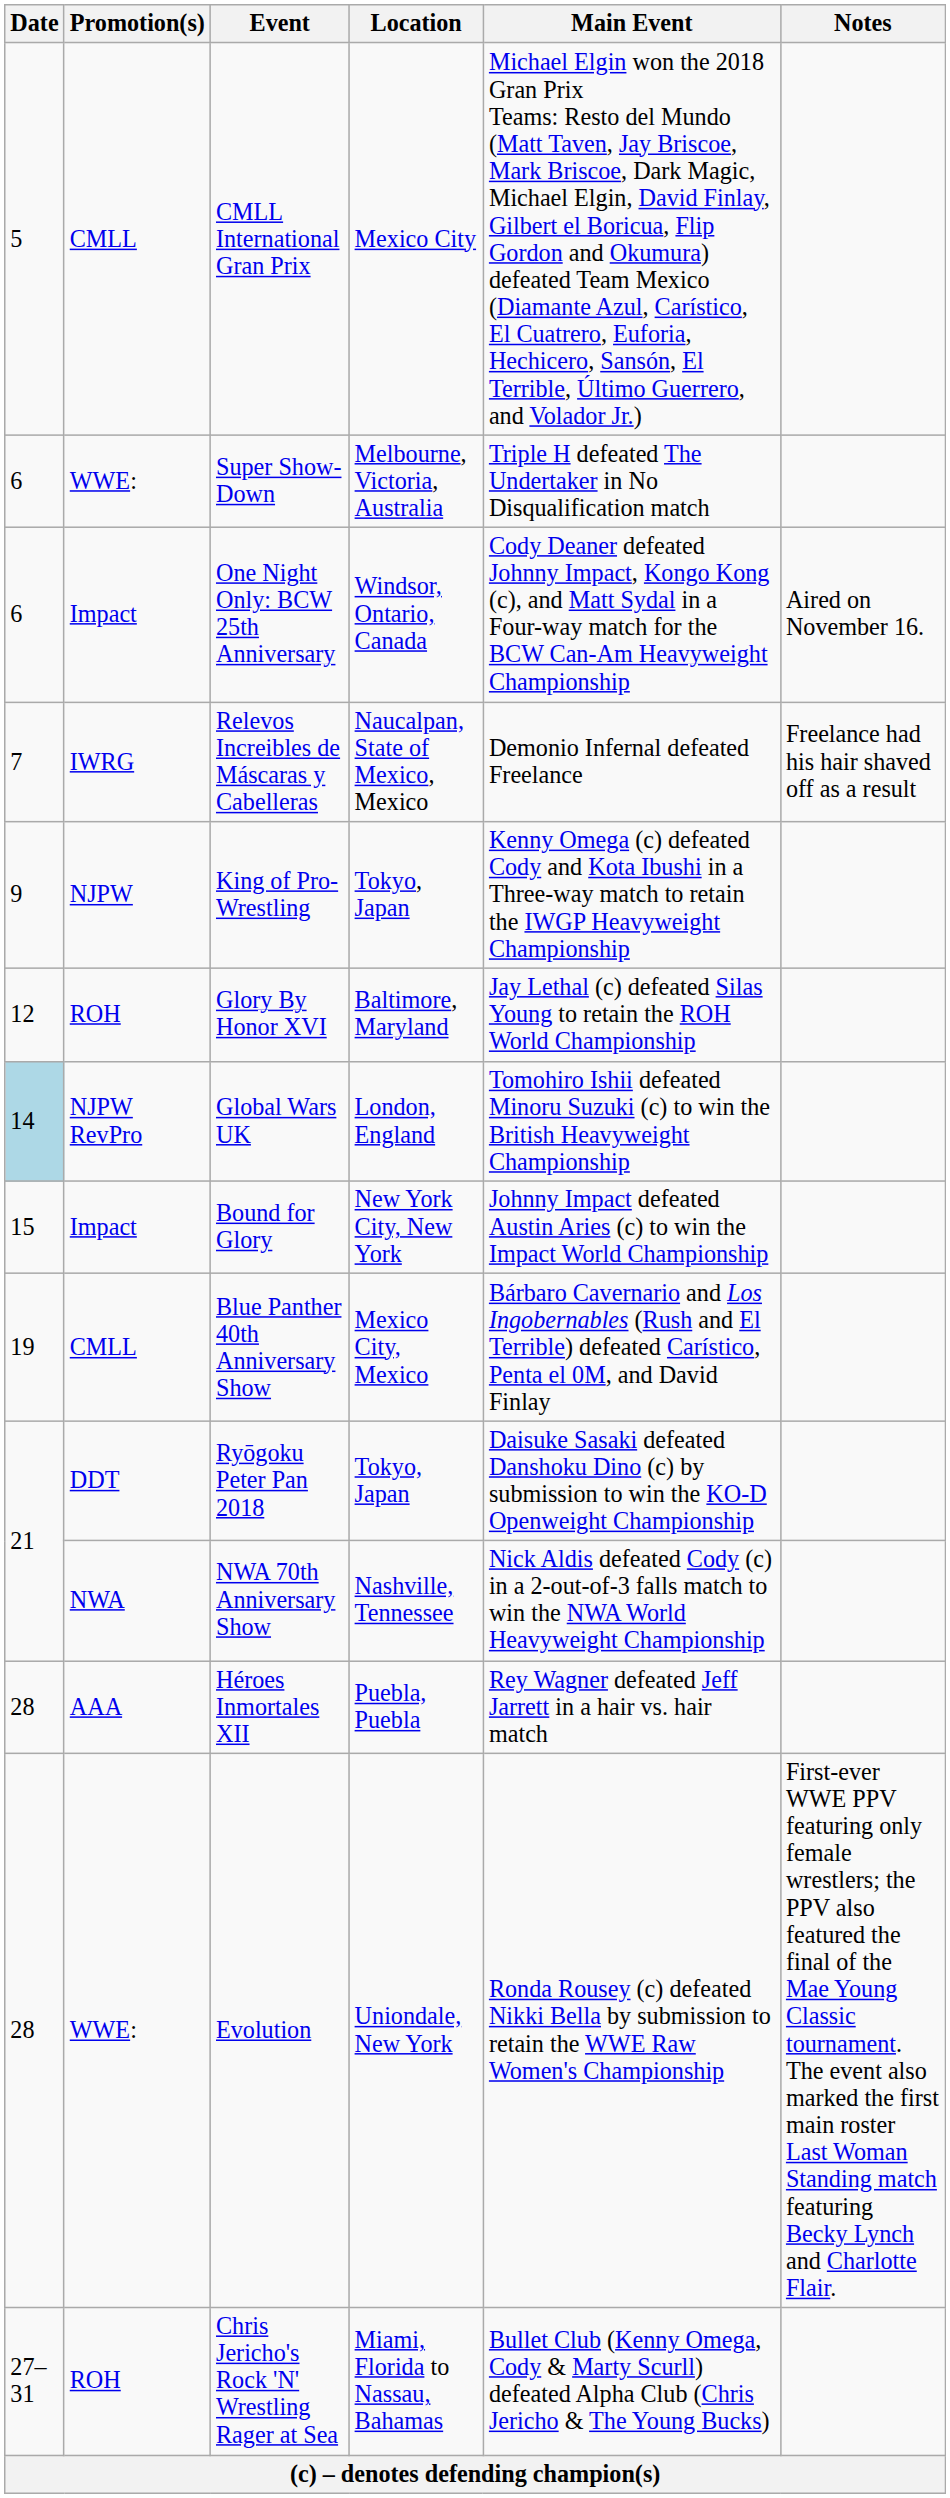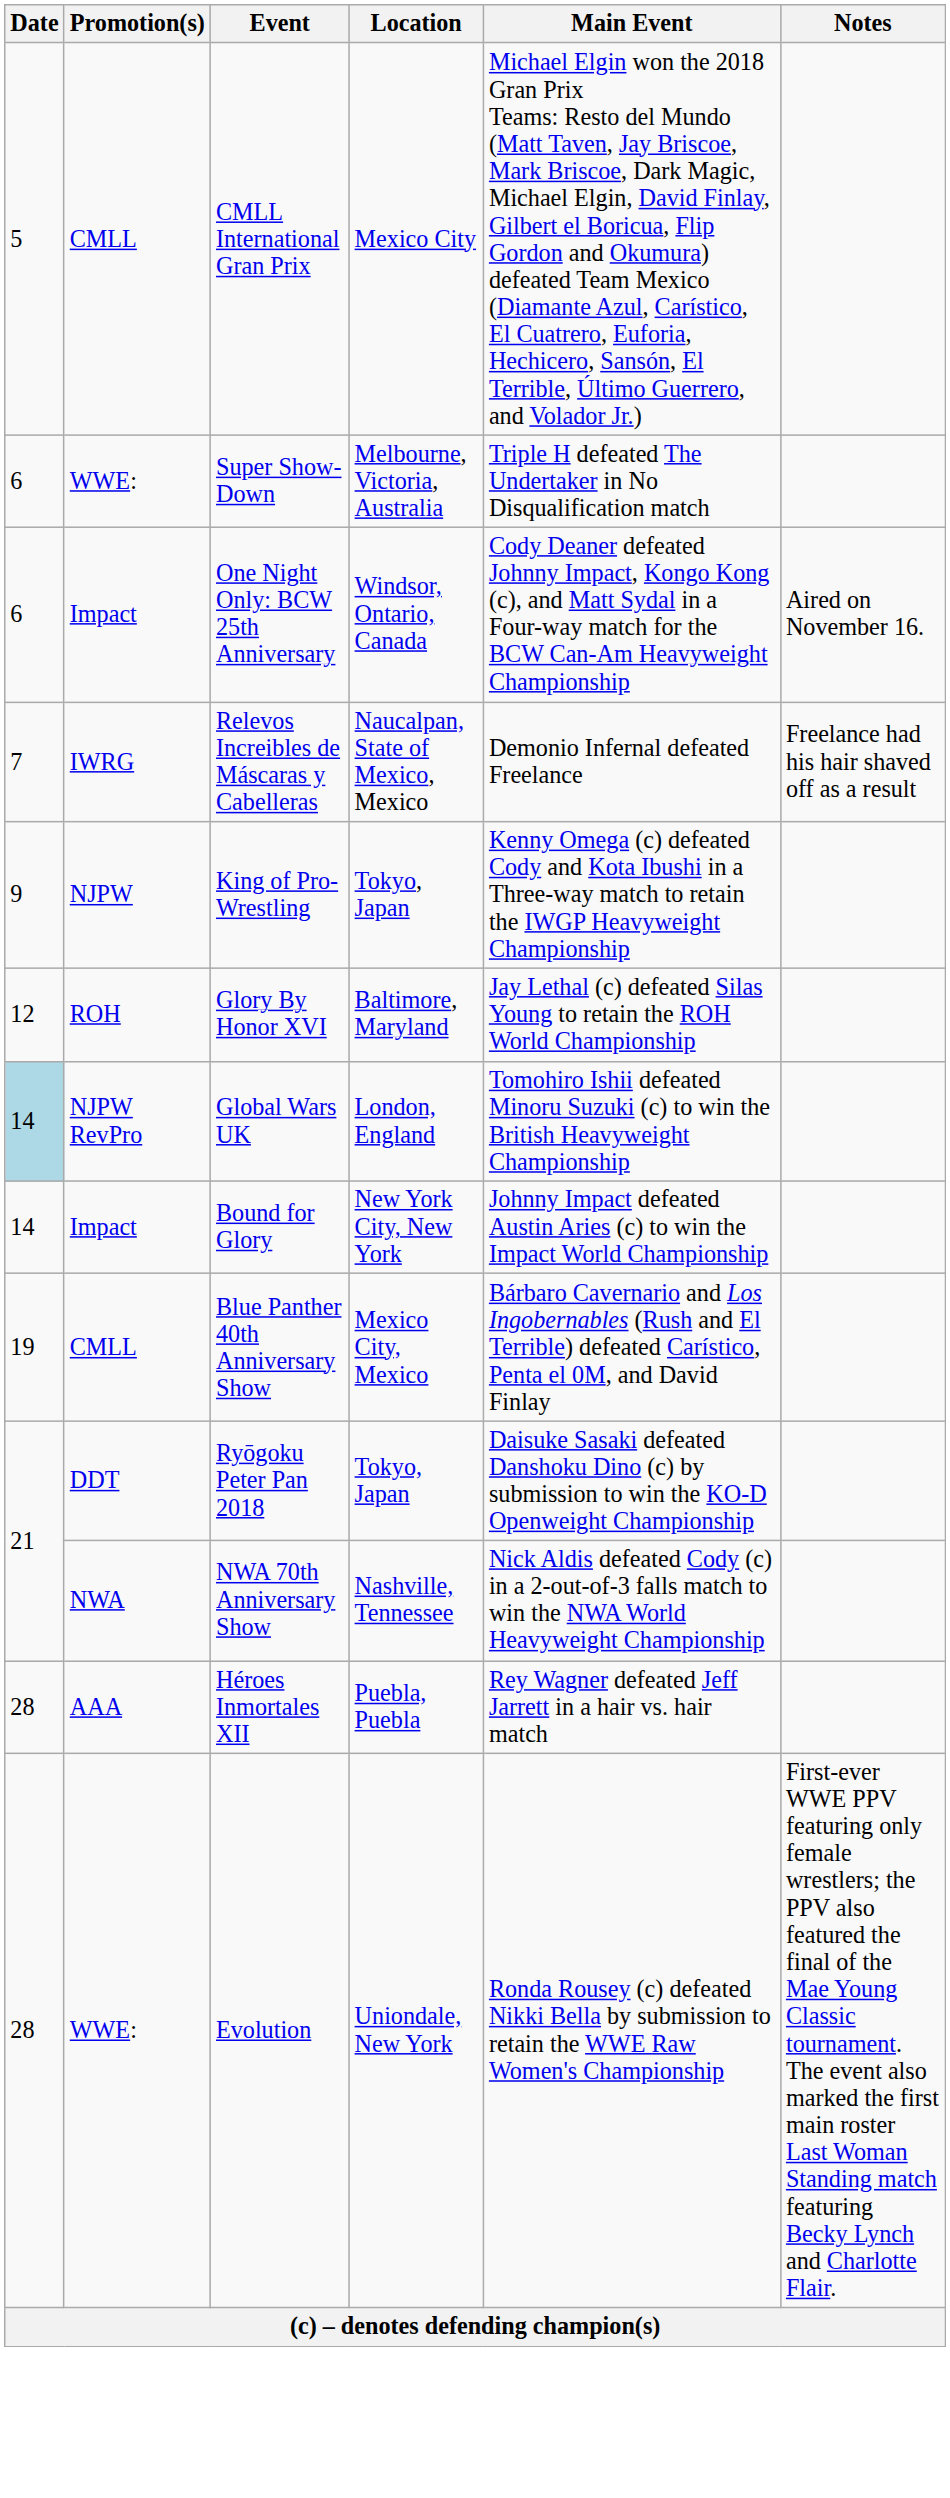Bound for Glory | Date: 15 -> 14
- row: 27–31 | ROH | Chris Jericho's Rock 'N' Wrestling Rager at Sea | Miami, Florida to Nassau, Bahamas | Bullet Club (Kenny Omega, Cody & Marty Scurll) defeated Alpha Club (Chris Jericho & The Young Bucks)
